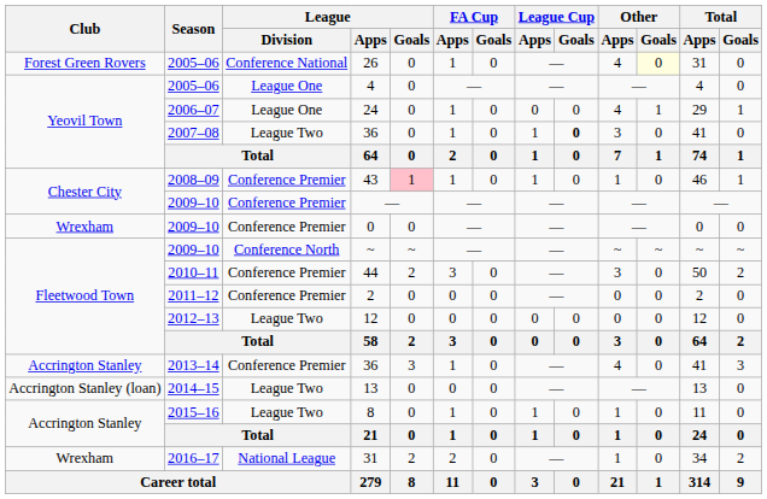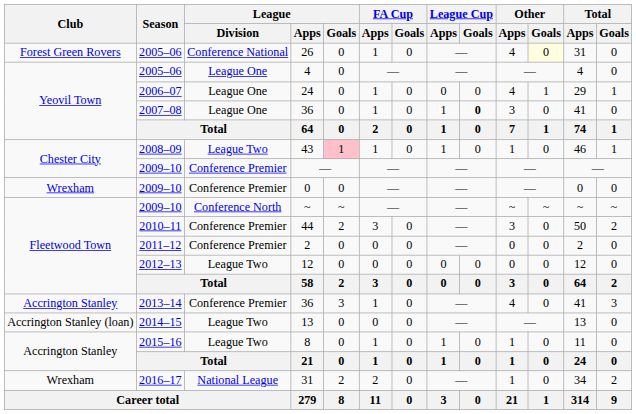2007–08 / 36 | League / Division: League Two -> League One
43 | League / Division: Conference Premier -> League Two
